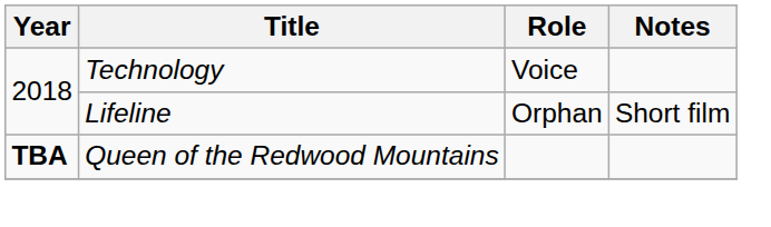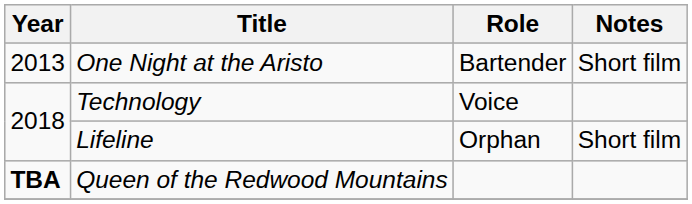+ row: 2013 | One Night at the Aristo | Bartender | Short film
